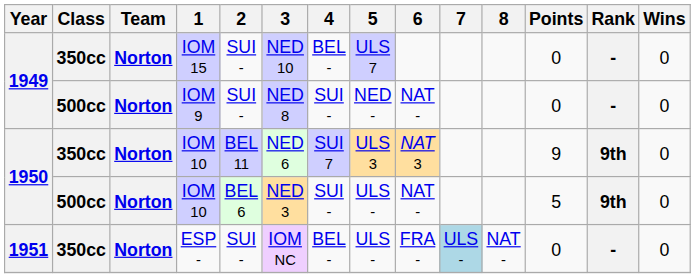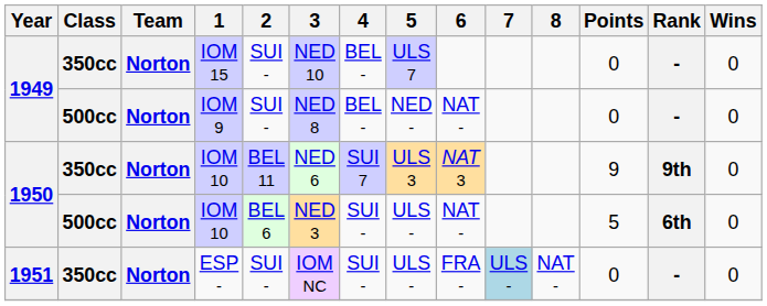IOM 9 | 4: SUI - -> BEL -
500cc / IOM 10 | Rank: 9th -> 6th
ESP - | 4: BEL - -> SUI -
